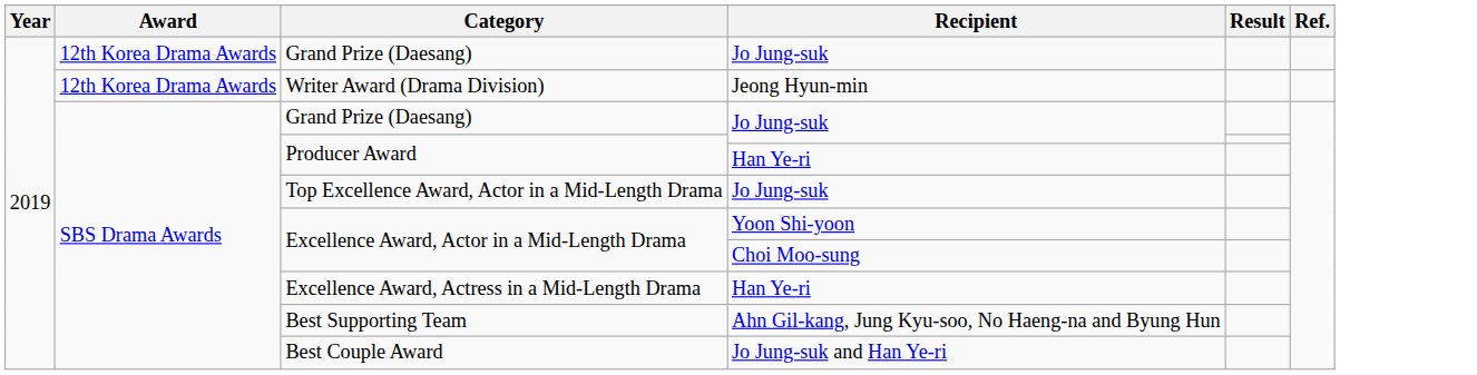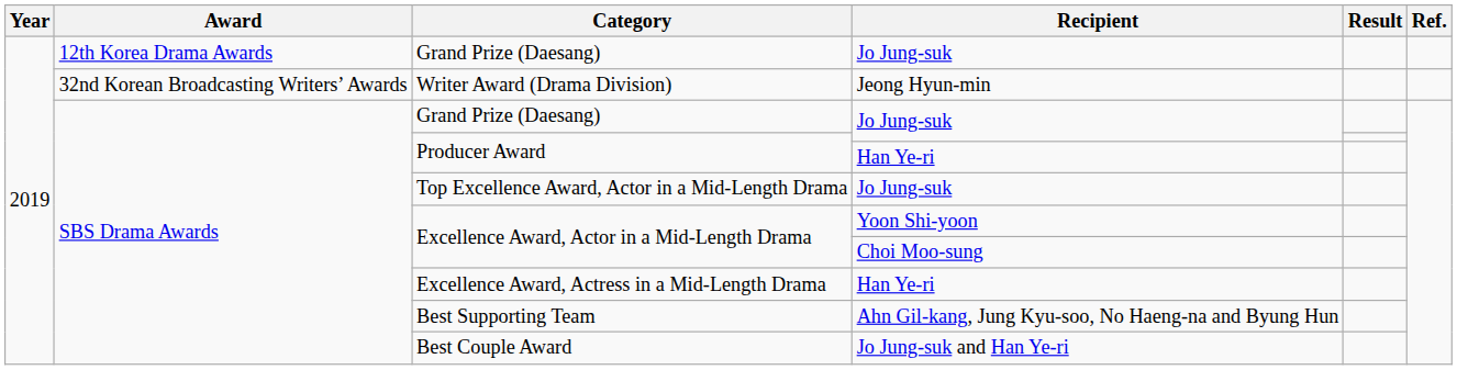Writer Award (Drama Division) | Award: 12th Korea Drama Awards -> 32nd Korean Broadcasting Writers’ Awards
